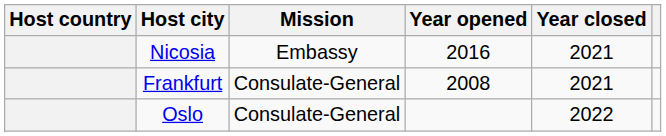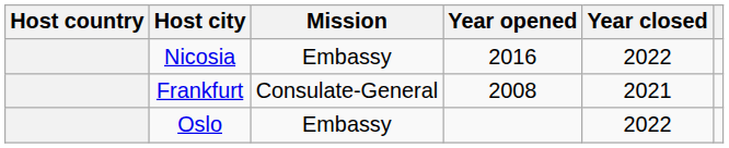Nicosia | Year closed: 2021 -> 2022
Oslo | Mission: Consulate-General -> Embassy
